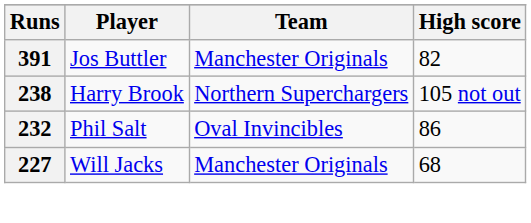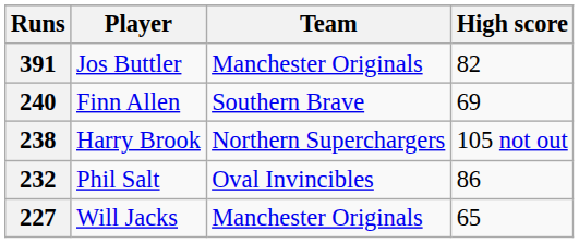+ row: 240 | Finn Allen | Southern Brave | 69
227 | High score: 68 -> 65
